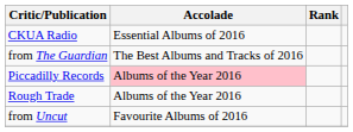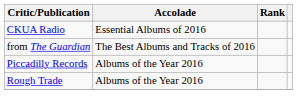Piccadilly Records | Accolade: pink background -> no background
- row: from Uncut | Favourite Albums of 2016
